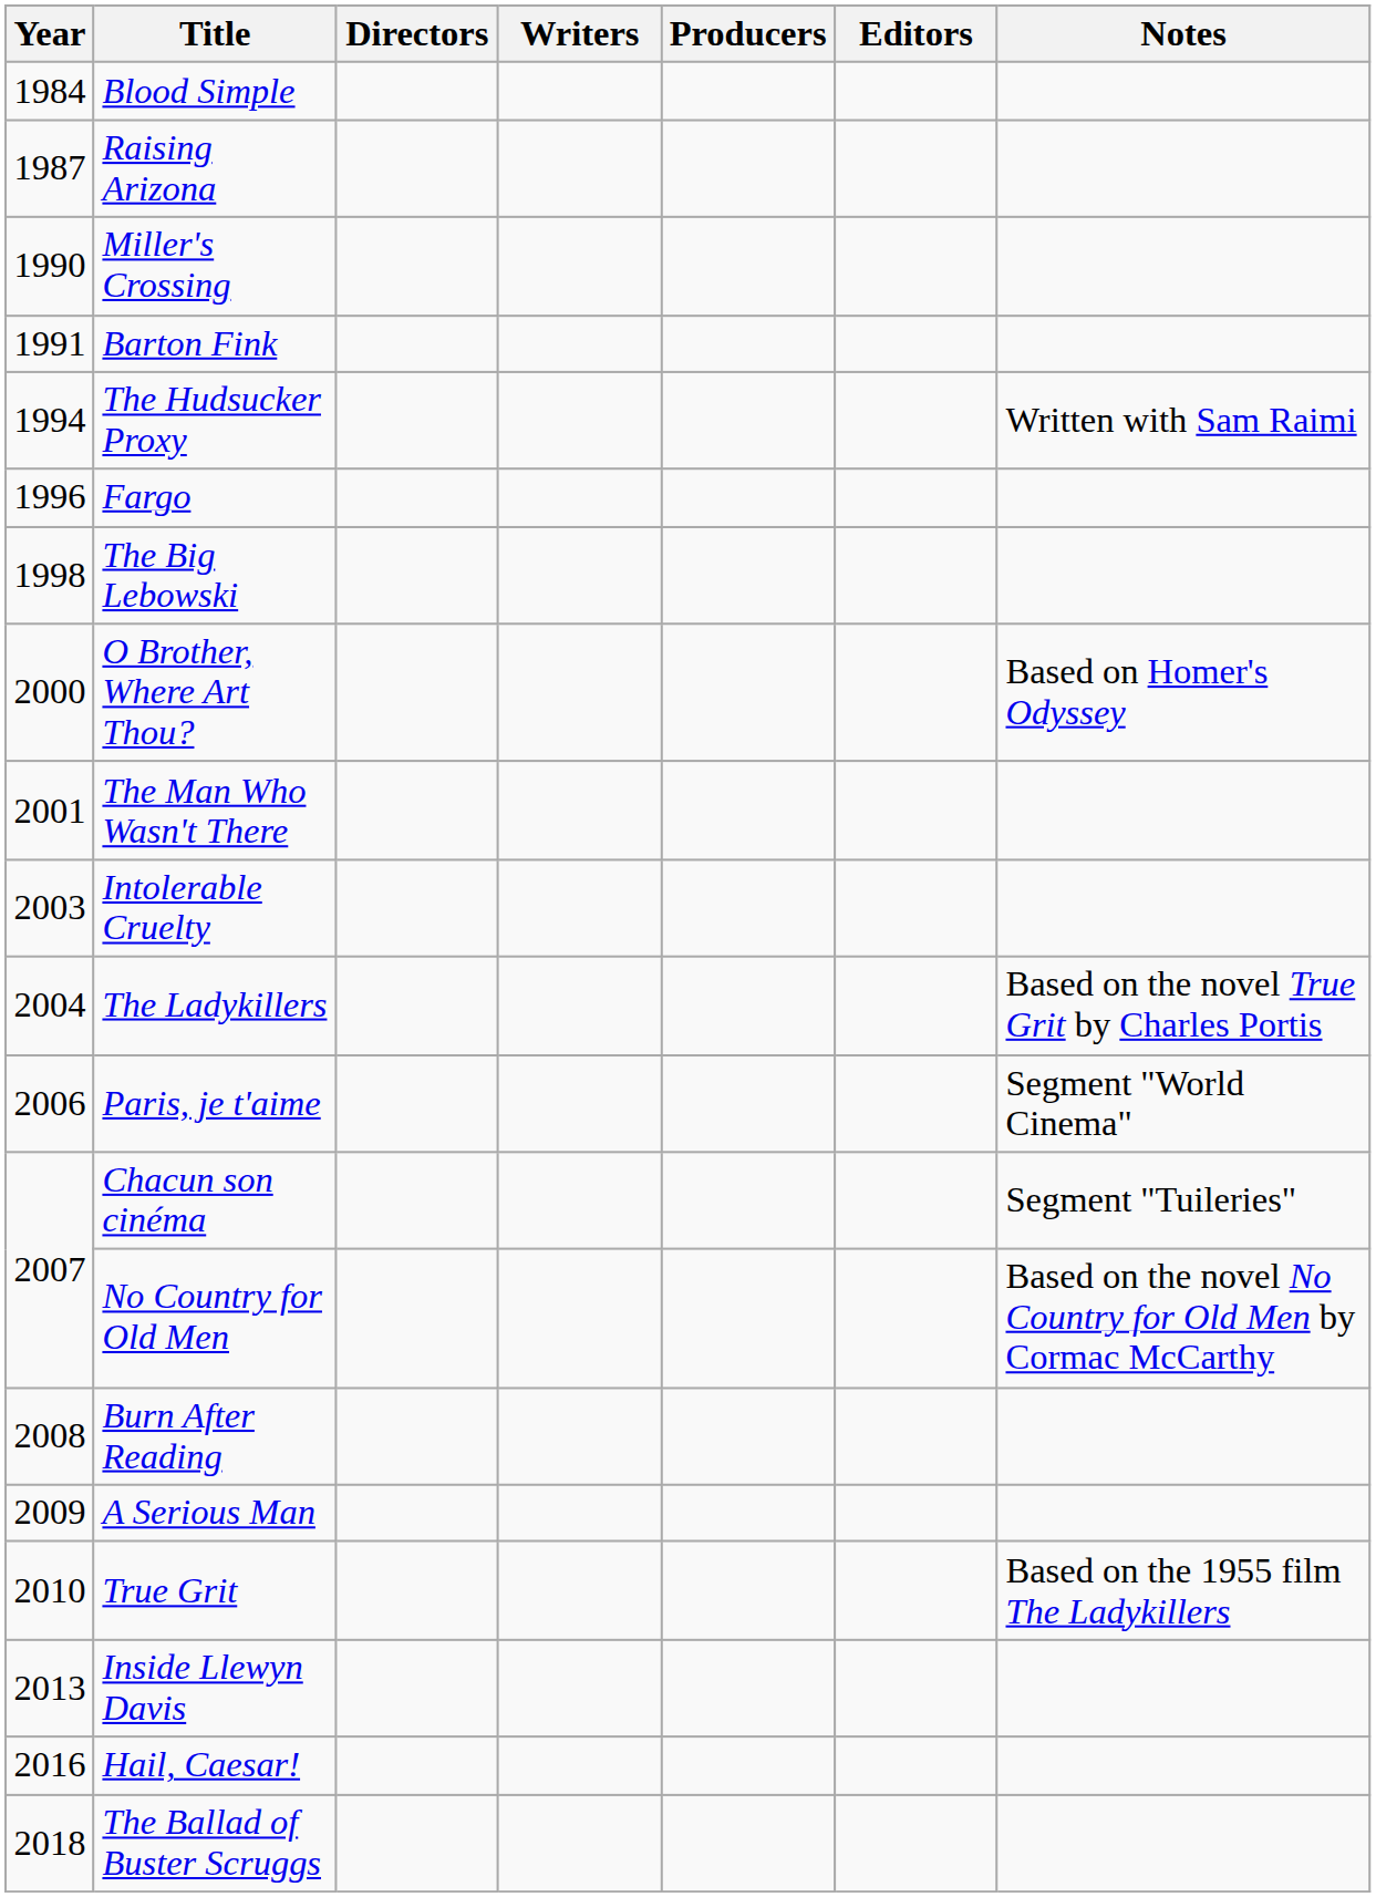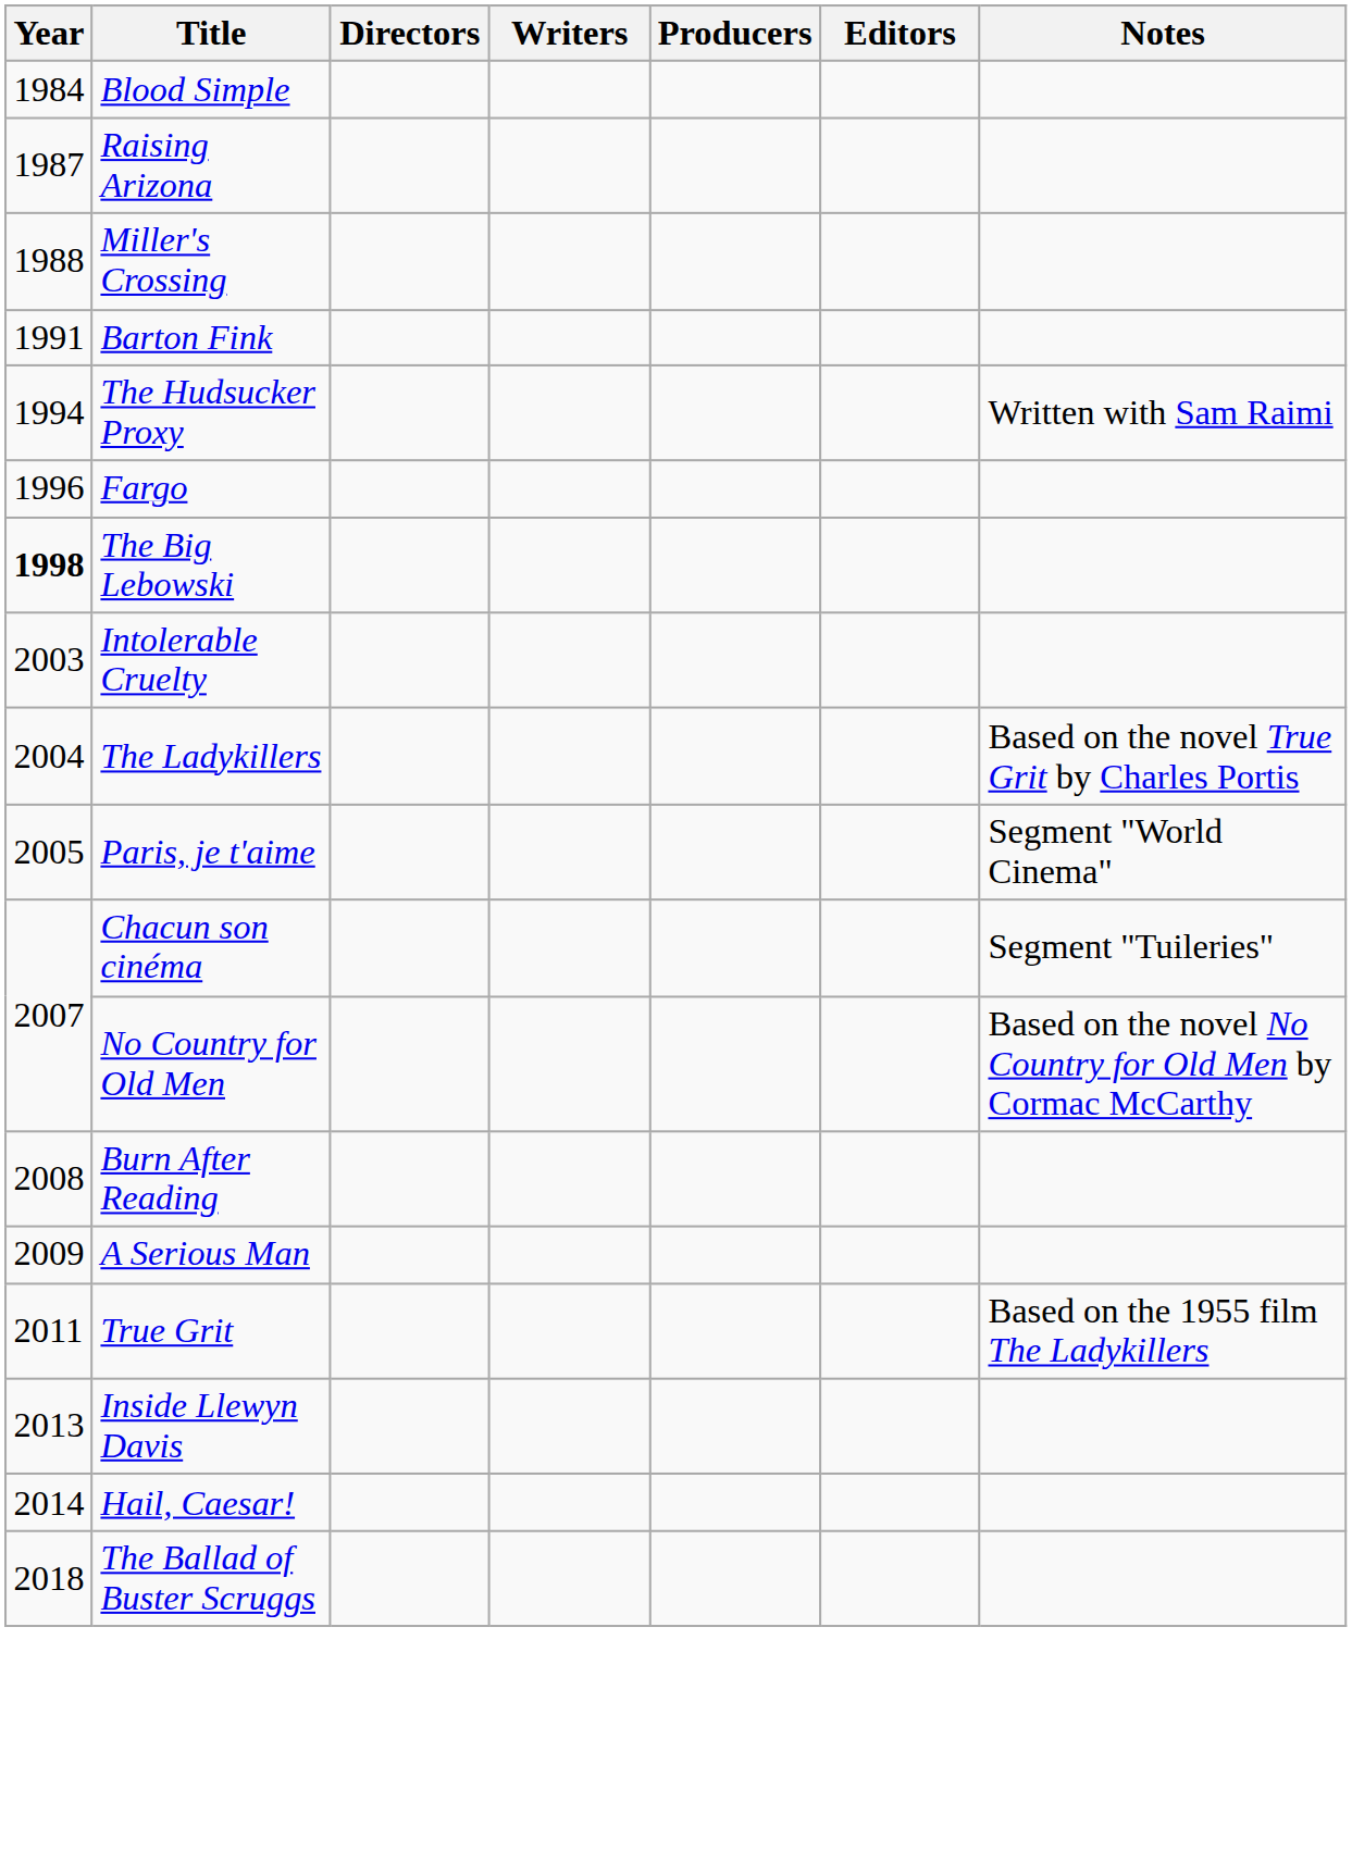Miller's Crossing | Year: 1990 -> 1988
The Big Lebowski | Year: normal -> bold
- row: 2000 | O Brother, Where Art Thou? | Based on Homer's Odyssey
- row: 2001 | The Man Who Wasn't There
Paris, je t'aime | Year: 2006 -> 2005
True Grit | Year: 2010 -> 2011
Hail, Caesar! | Year: 2016 -> 2014
